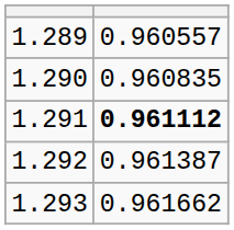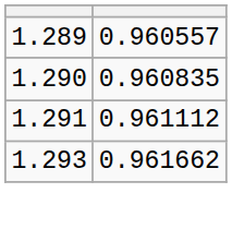1.291 | column 2: bold -> normal
- row: 1.292 | 0.961387
